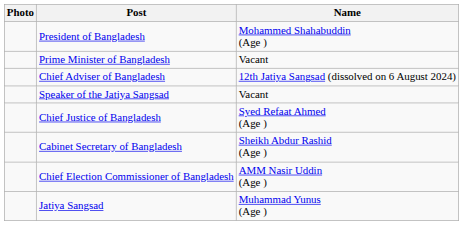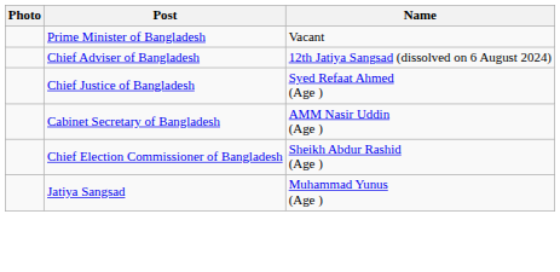- row: President of Bangladesh | Mohammed Shahabuddin (Age )
- row: Speaker of the Jatiya Sangsad | Vacant
Cabinet Secretary of Bangladesh | Name: Sheikh Abdur Rashid (Age ) -> AMM Nasir Uddin (Age )
Chief Election Commissioner of Bangladesh | Name: AMM Nasir Uddin (Age ) -> Sheikh Abdur Rashid (Age )
